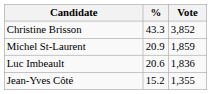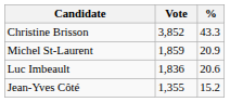columns swapped: Vote <-> %
